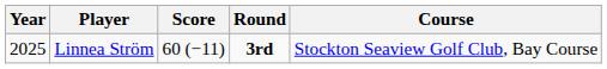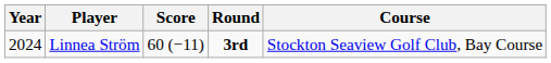Linnea Ström | Year: 2025 -> 2024
